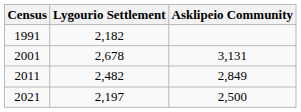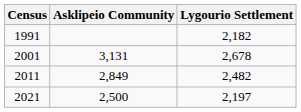columns swapped: Lygourio Settlement <-> Asklipeio Community
